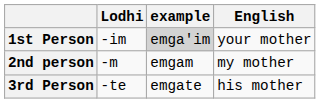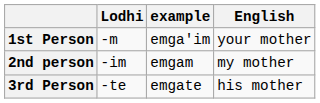1st Person | Lodhi: -im -> -m
1st Person | example: lightgrey background -> no background
2nd person | Lodhi: -m -> -im
